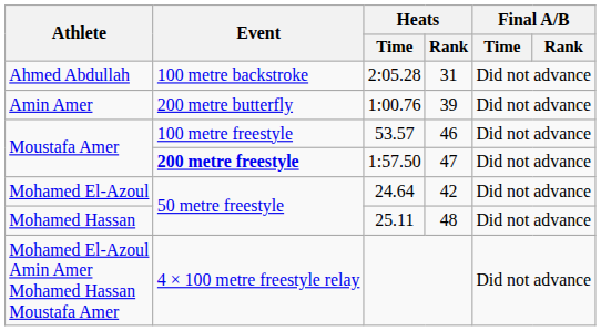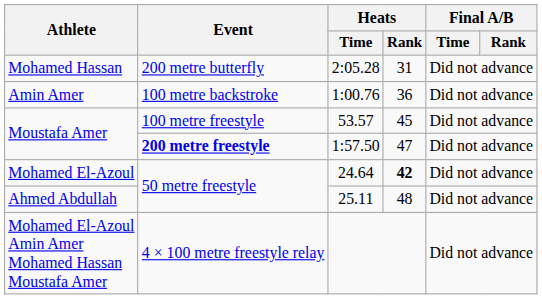2:05.28 | Athlete: Ahmed Abdullah -> Mohamed Hassan
2:05.28 | Event: 100 metre backstroke -> 200 metre butterfly
1:00.76 | Event: 200 metre butterfly -> 100 metre backstroke
1:00.76 | Heats / Rank: 39 -> 36
53.57 | Heats / Rank: 46 -> 45
24.64 | Heats / Rank: normal -> bold
25.11 | Athlete: Mohamed Hassan -> Ahmed Abdullah
